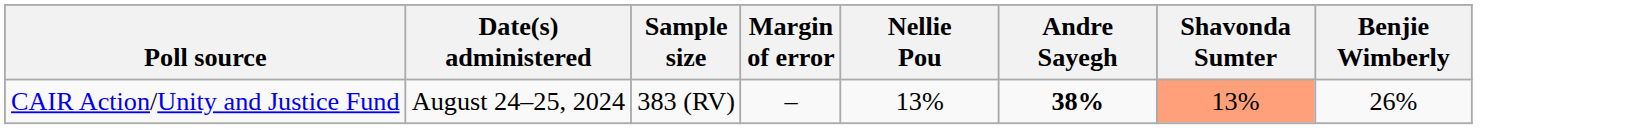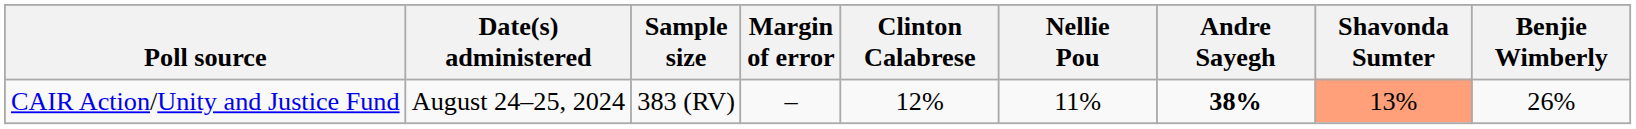+ column: Clinton Calabrese | 12%
CAIR Action/Unity and Justice Fund | Nellie Pou: 13% -> 11%
